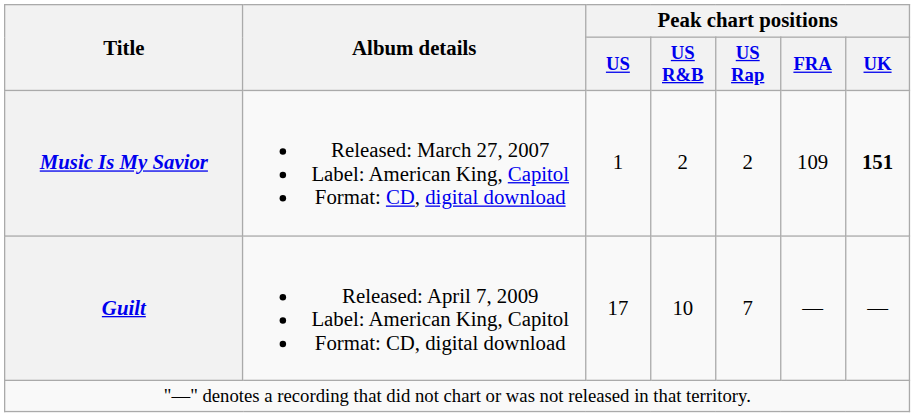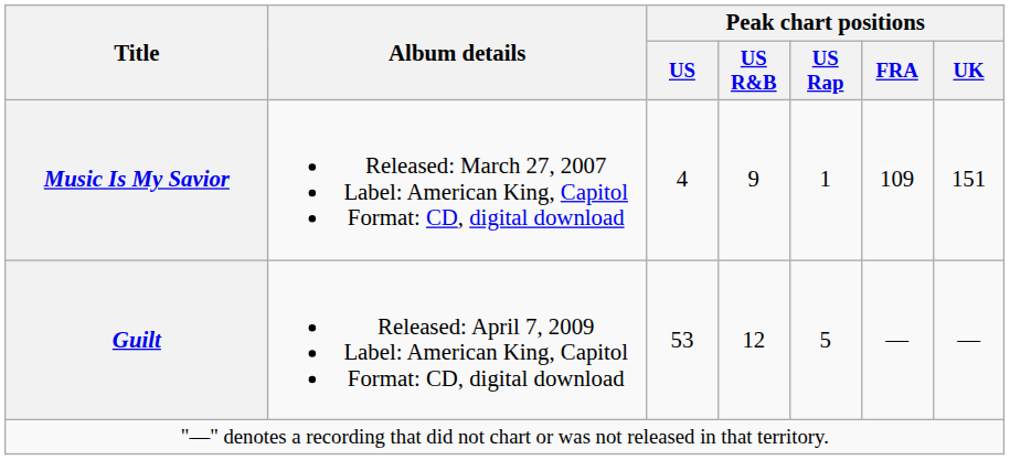Music Is My Savior | Peak chart positions / US: 1 -> 4
Music Is My Savior | Peak chart positions / US R&B: 2 -> 9
Music Is My Savior | Peak chart positions / US Rap: 2 -> 1
Music Is My Savior | Peak chart positions / UK: bold -> normal
Guilt | Peak chart positions / US: 17 -> 53
Guilt | Peak chart positions / US R&B: 10 -> 12
Guilt | Peak chart positions / US Rap: 7 -> 5
